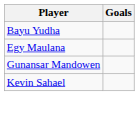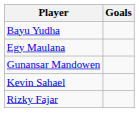+ row: Rizky Fajar
